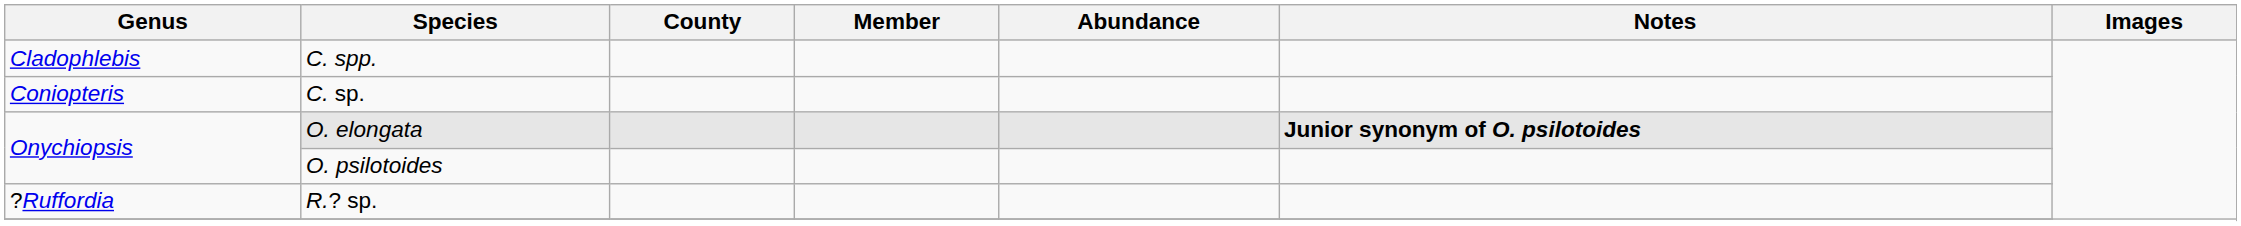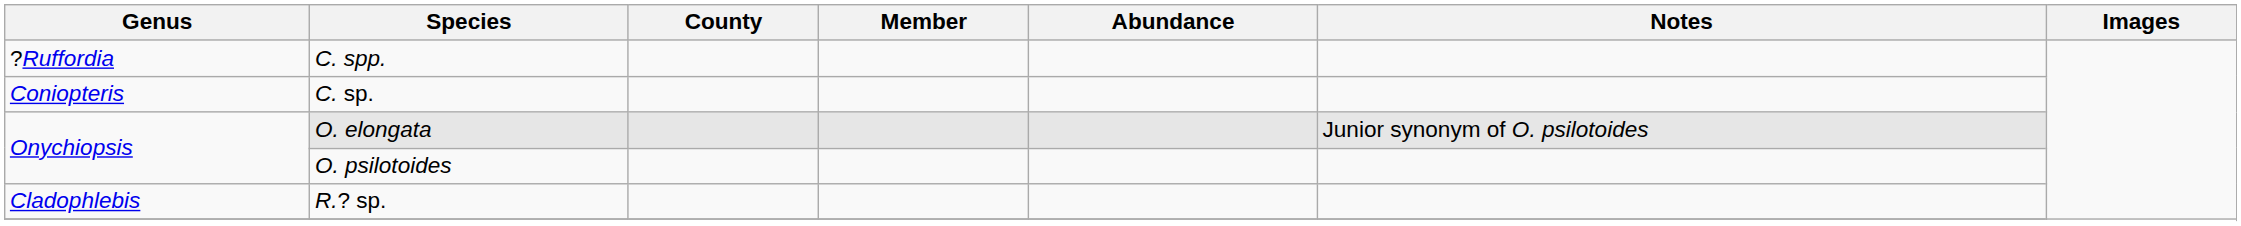C. spp. | Genus: Cladophlebis -> ?Ruffordia
O. elongata | Notes: bold -> normal
R.? sp. | Genus: ?Ruffordia -> Cladophlebis
